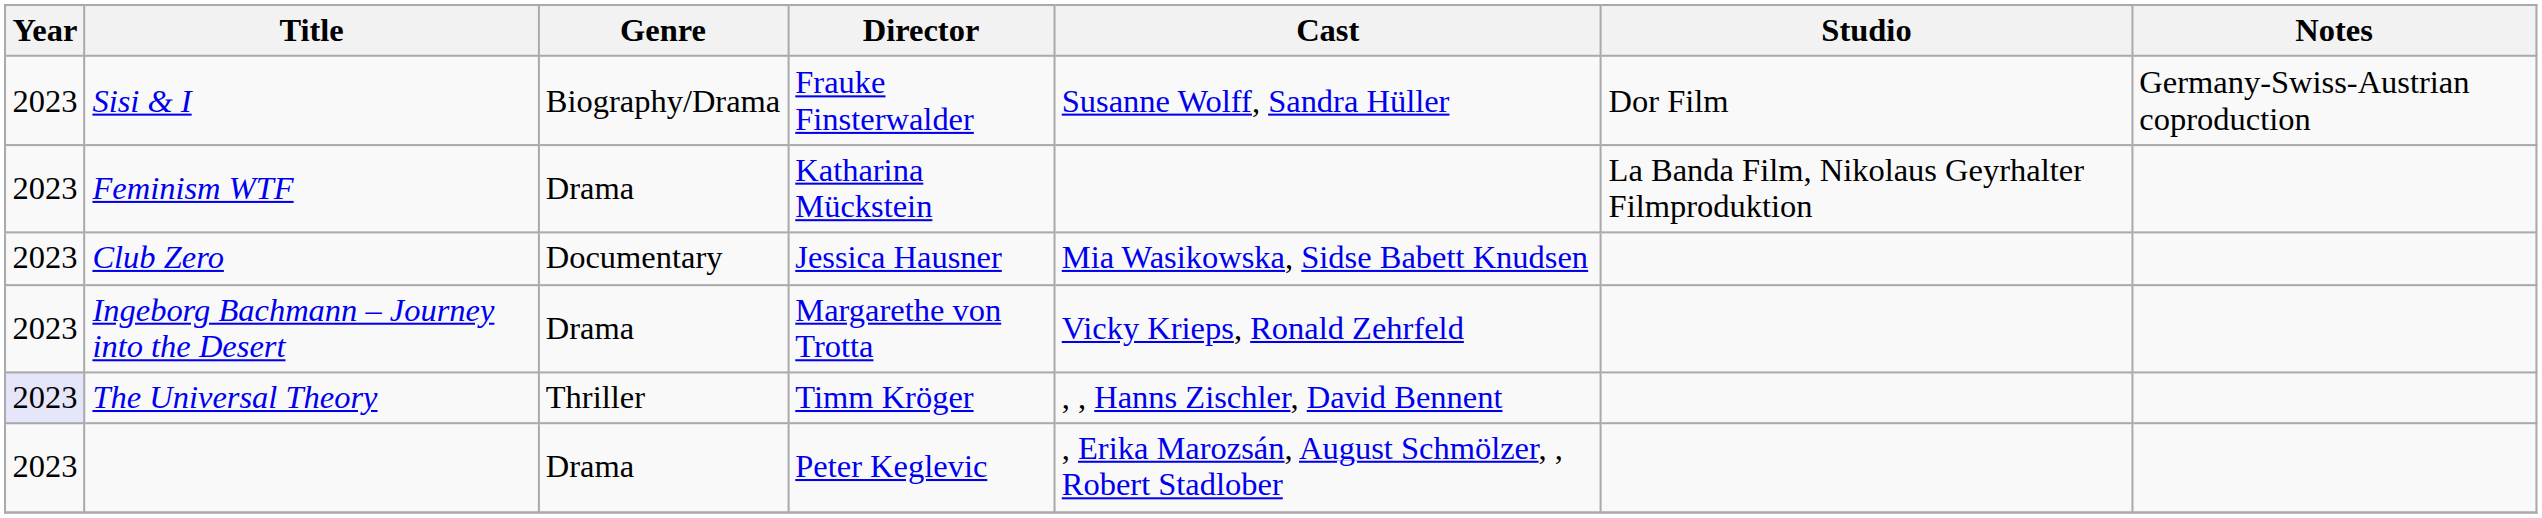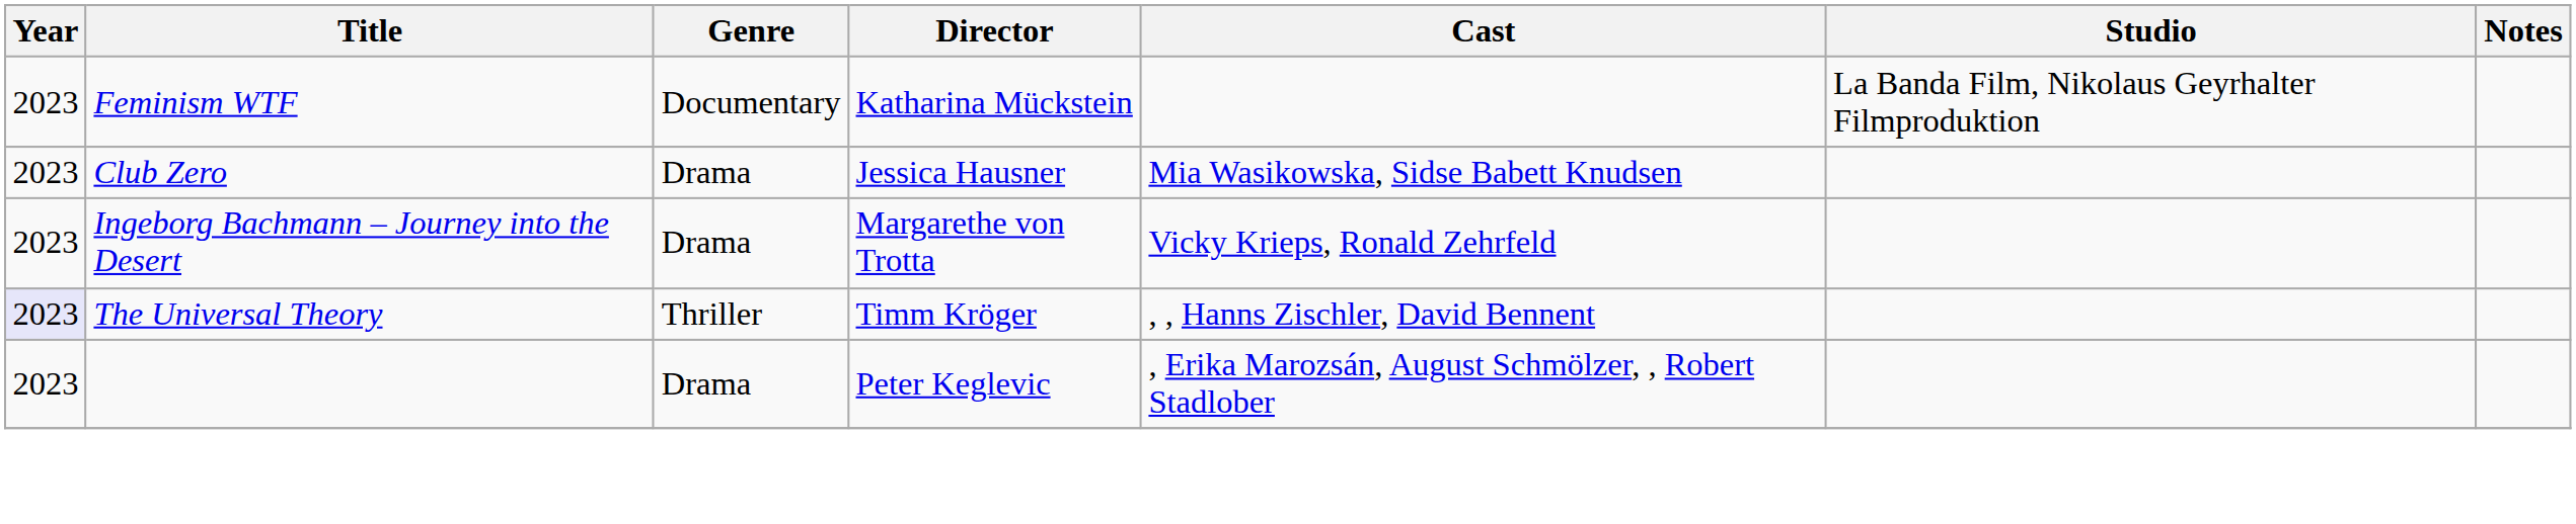- row: 2023 | Sisi & I | Biography/Drama | Frauke Finsterwalder | Susanne Wolff, Sandra Hüller | Dor Film | Germany-Swiss-Austrian coproduction
Feminism WTF | Genre: Drama -> Documentary
Club Zero | Genre: Documentary -> Drama
